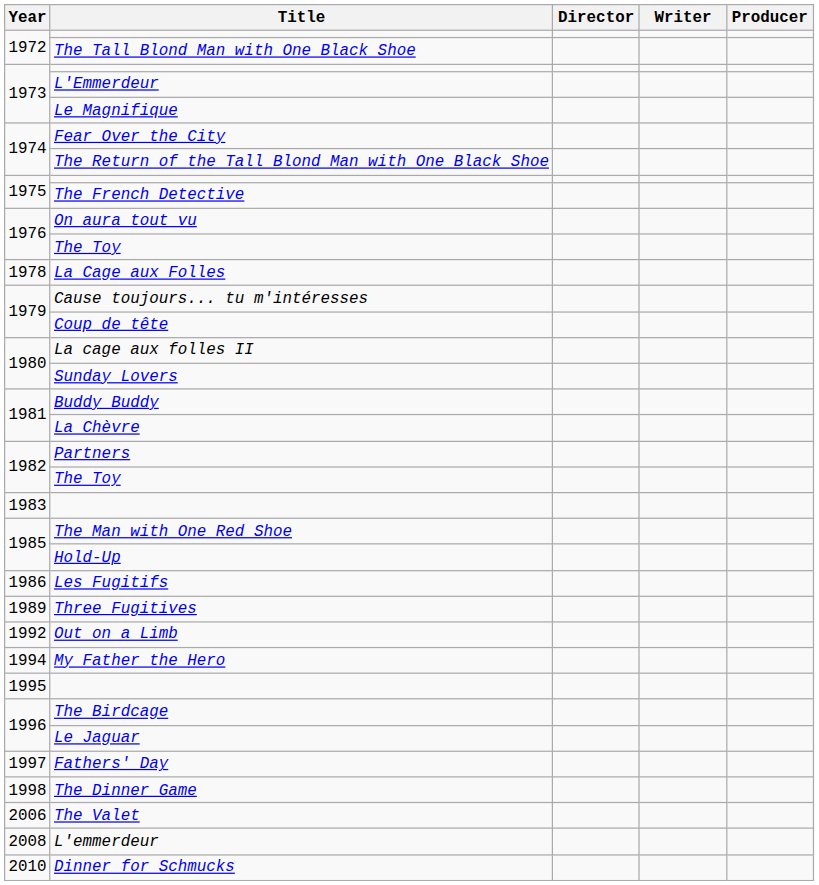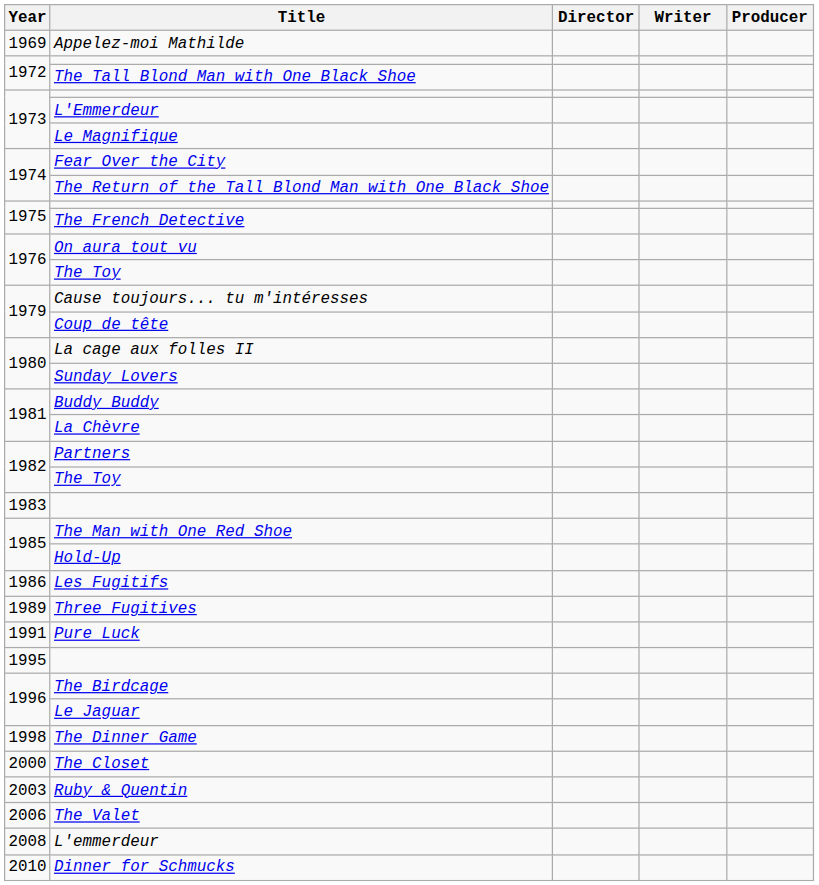+ row: 1969 | Appelez-moi Mathilde
- row: 1978 | La Cage aux Folles
+ row: 1991 | Pure Luck
- row: 1992 | Out on a Limb
- row: 1994 | My Father the Hero
- row: 1997 | Fathers' Day
+ row: 2000 | The Closet
+ row: 2003 | Ruby & Quentin
